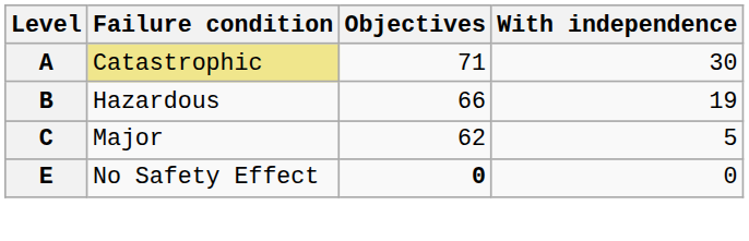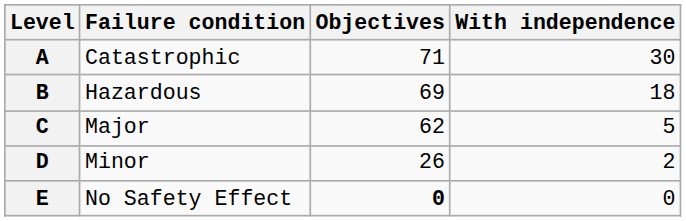A | Failure condition: khaki background -> no background
B | Objectives: 66 -> 69
B | With independence: 19 -> 18
+ row: D | Minor | 26 | 2
